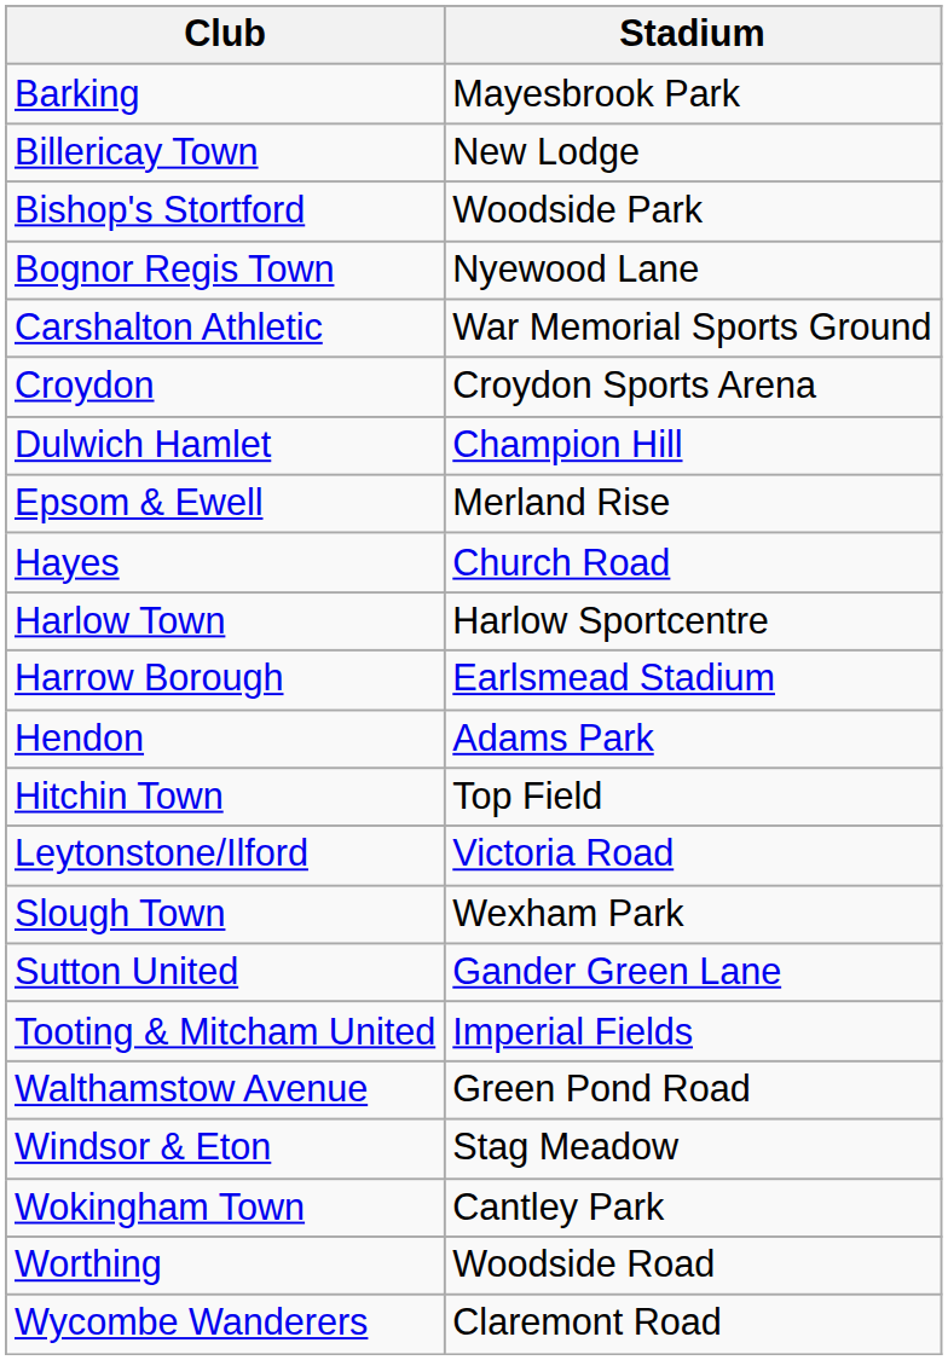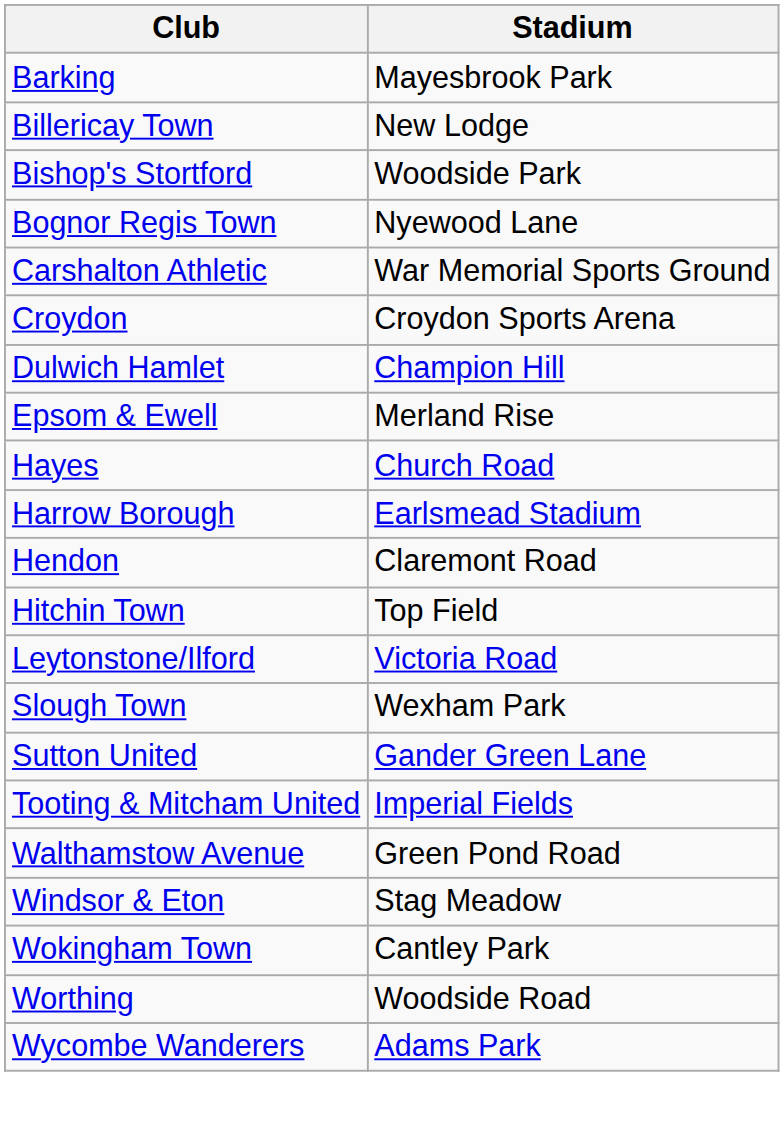- row: Harlow Town | Harlow Sportcentre
Hendon | Stadium: Adams Park -> Claremont Road
Wycombe Wanderers | Stadium: Claremont Road -> Adams Park
